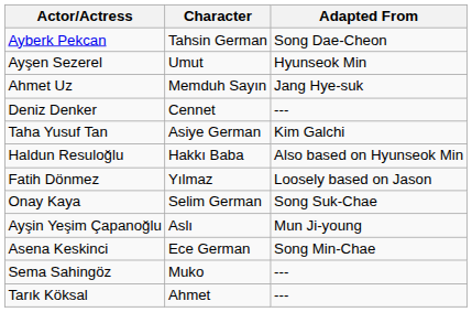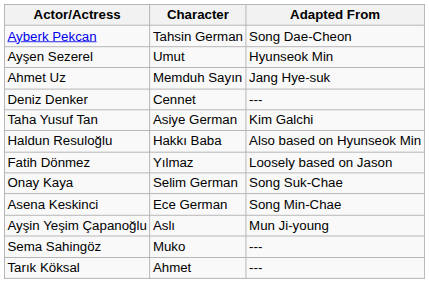rows swapped: Asena Keskinci <-> Ayşin Yeşim Çapanoğlu
